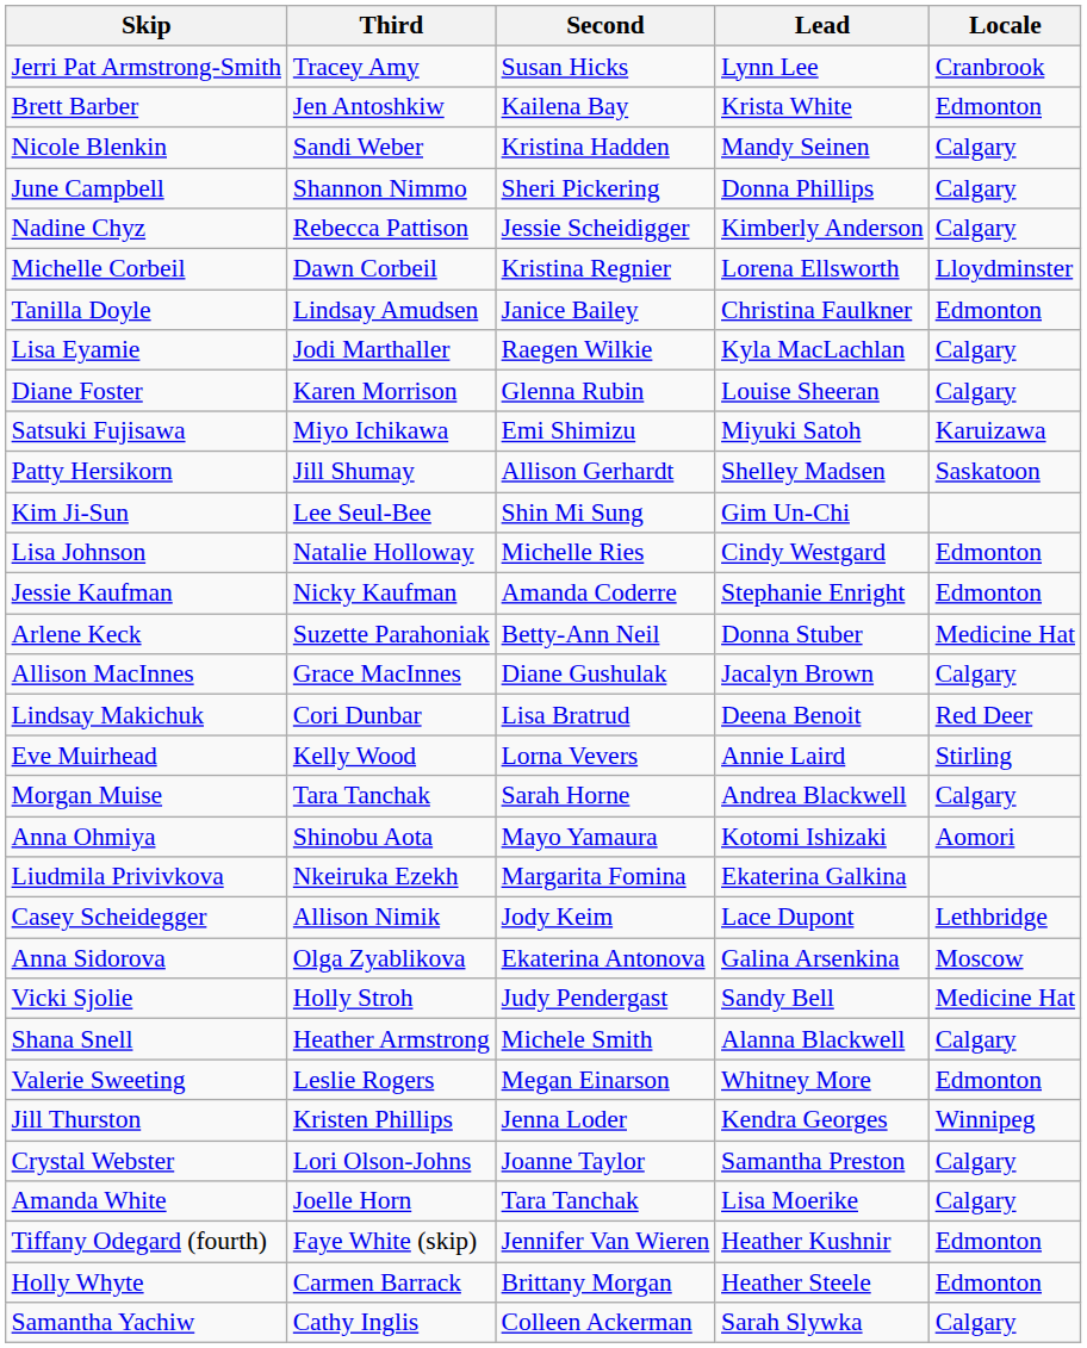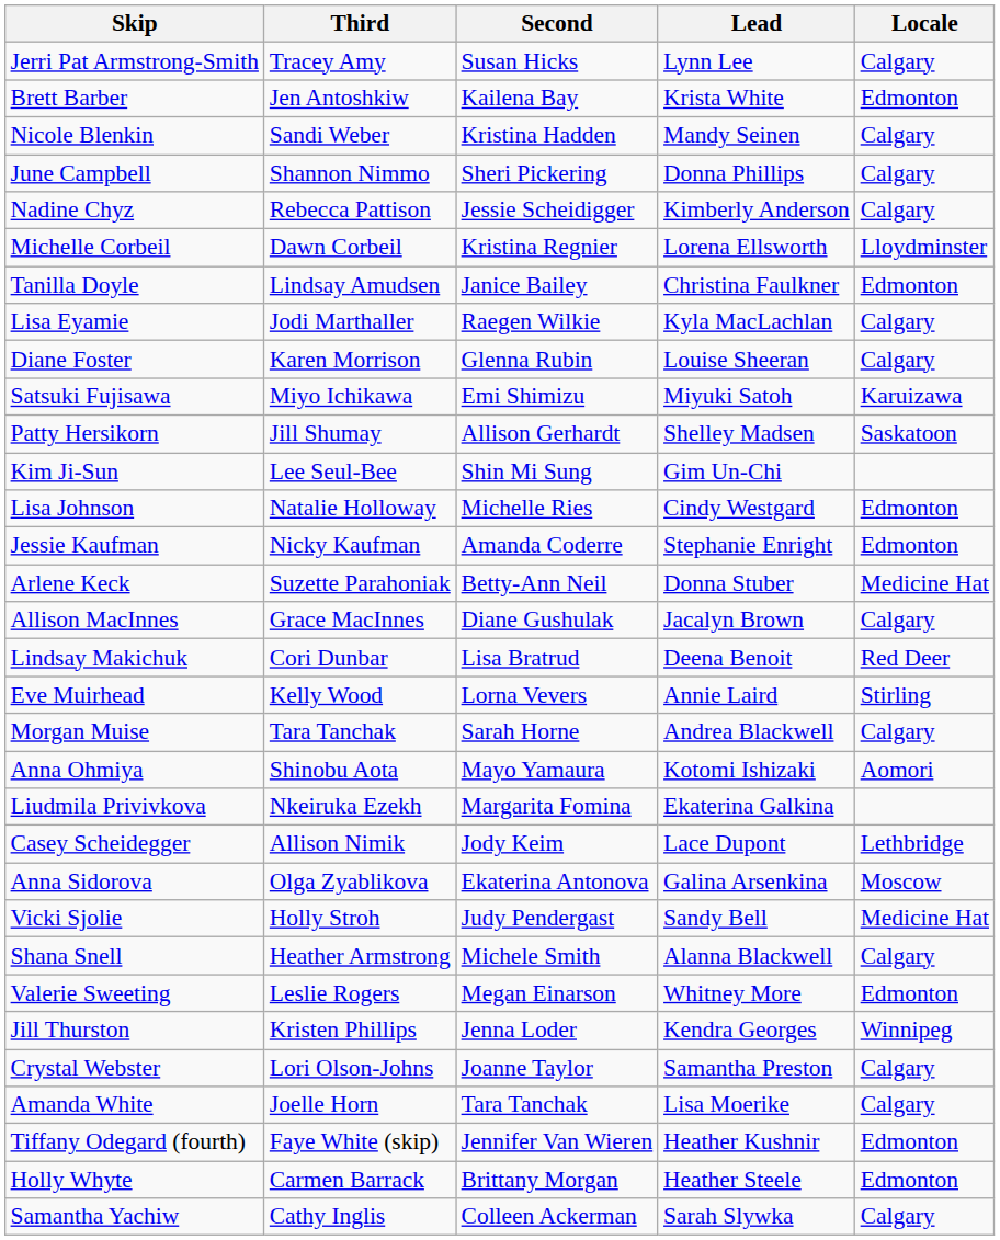Jerri Pat Armstrong-Smith | Locale: Cranbrook -> Calgary
